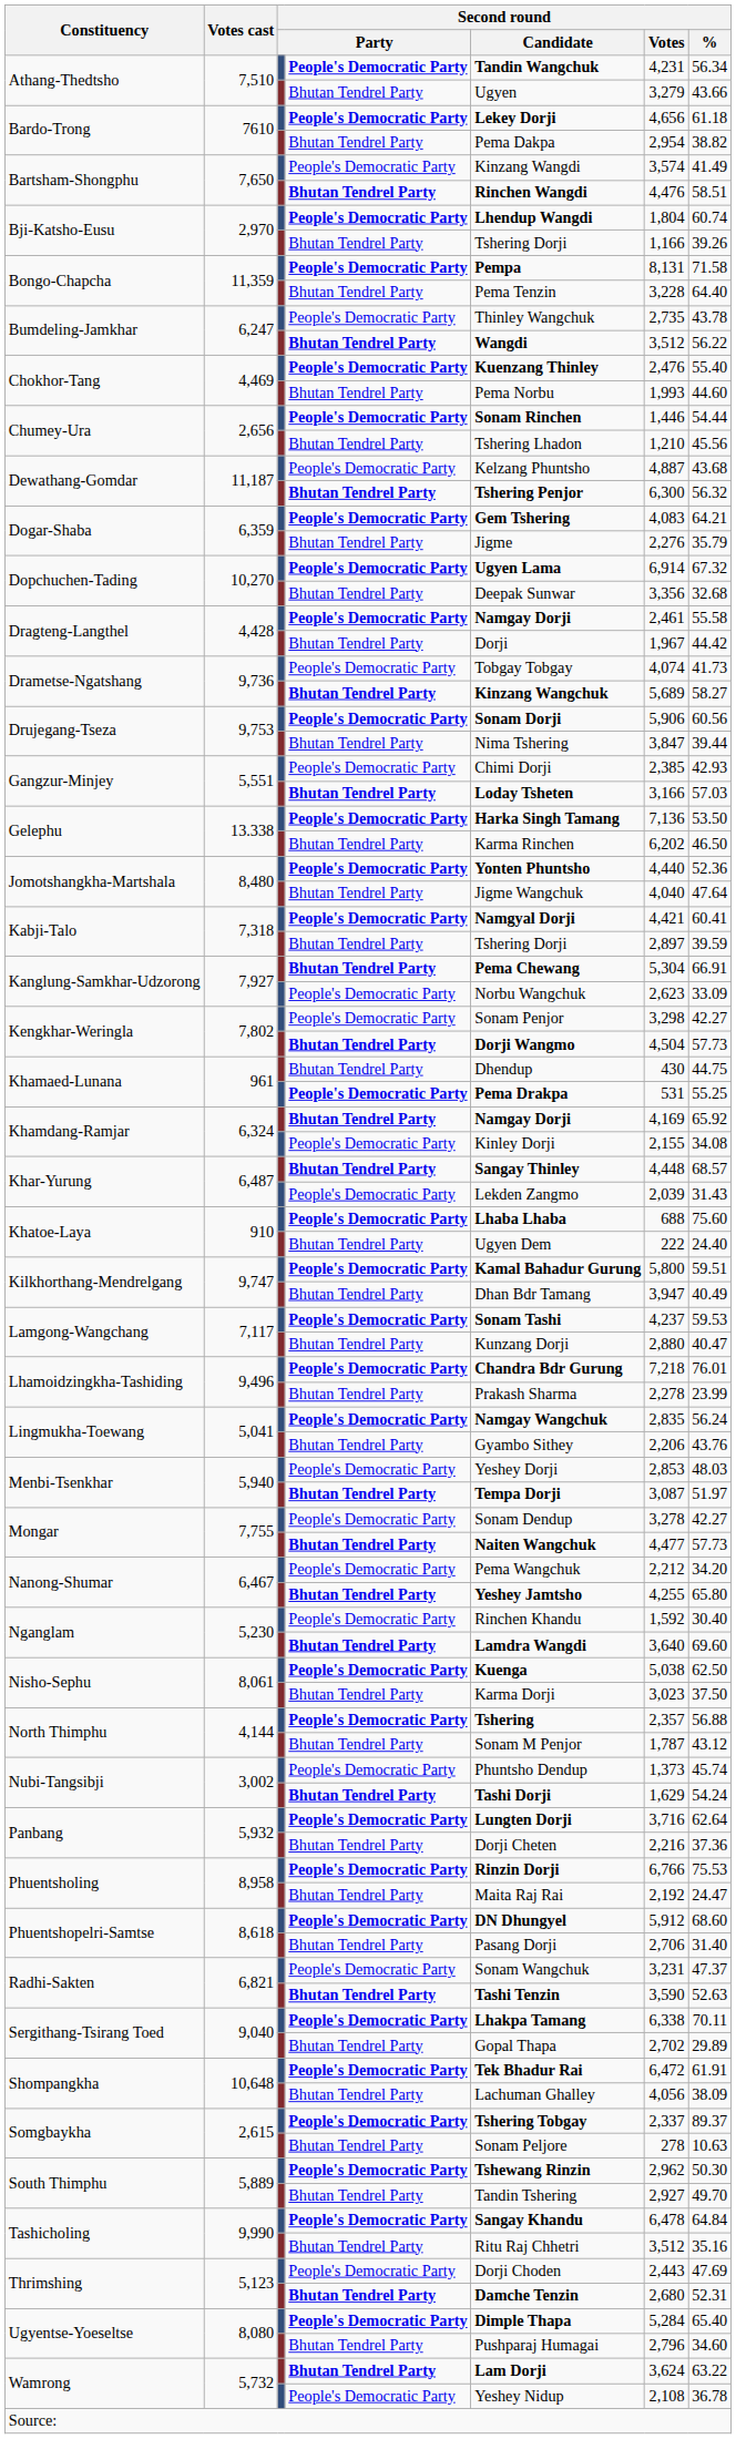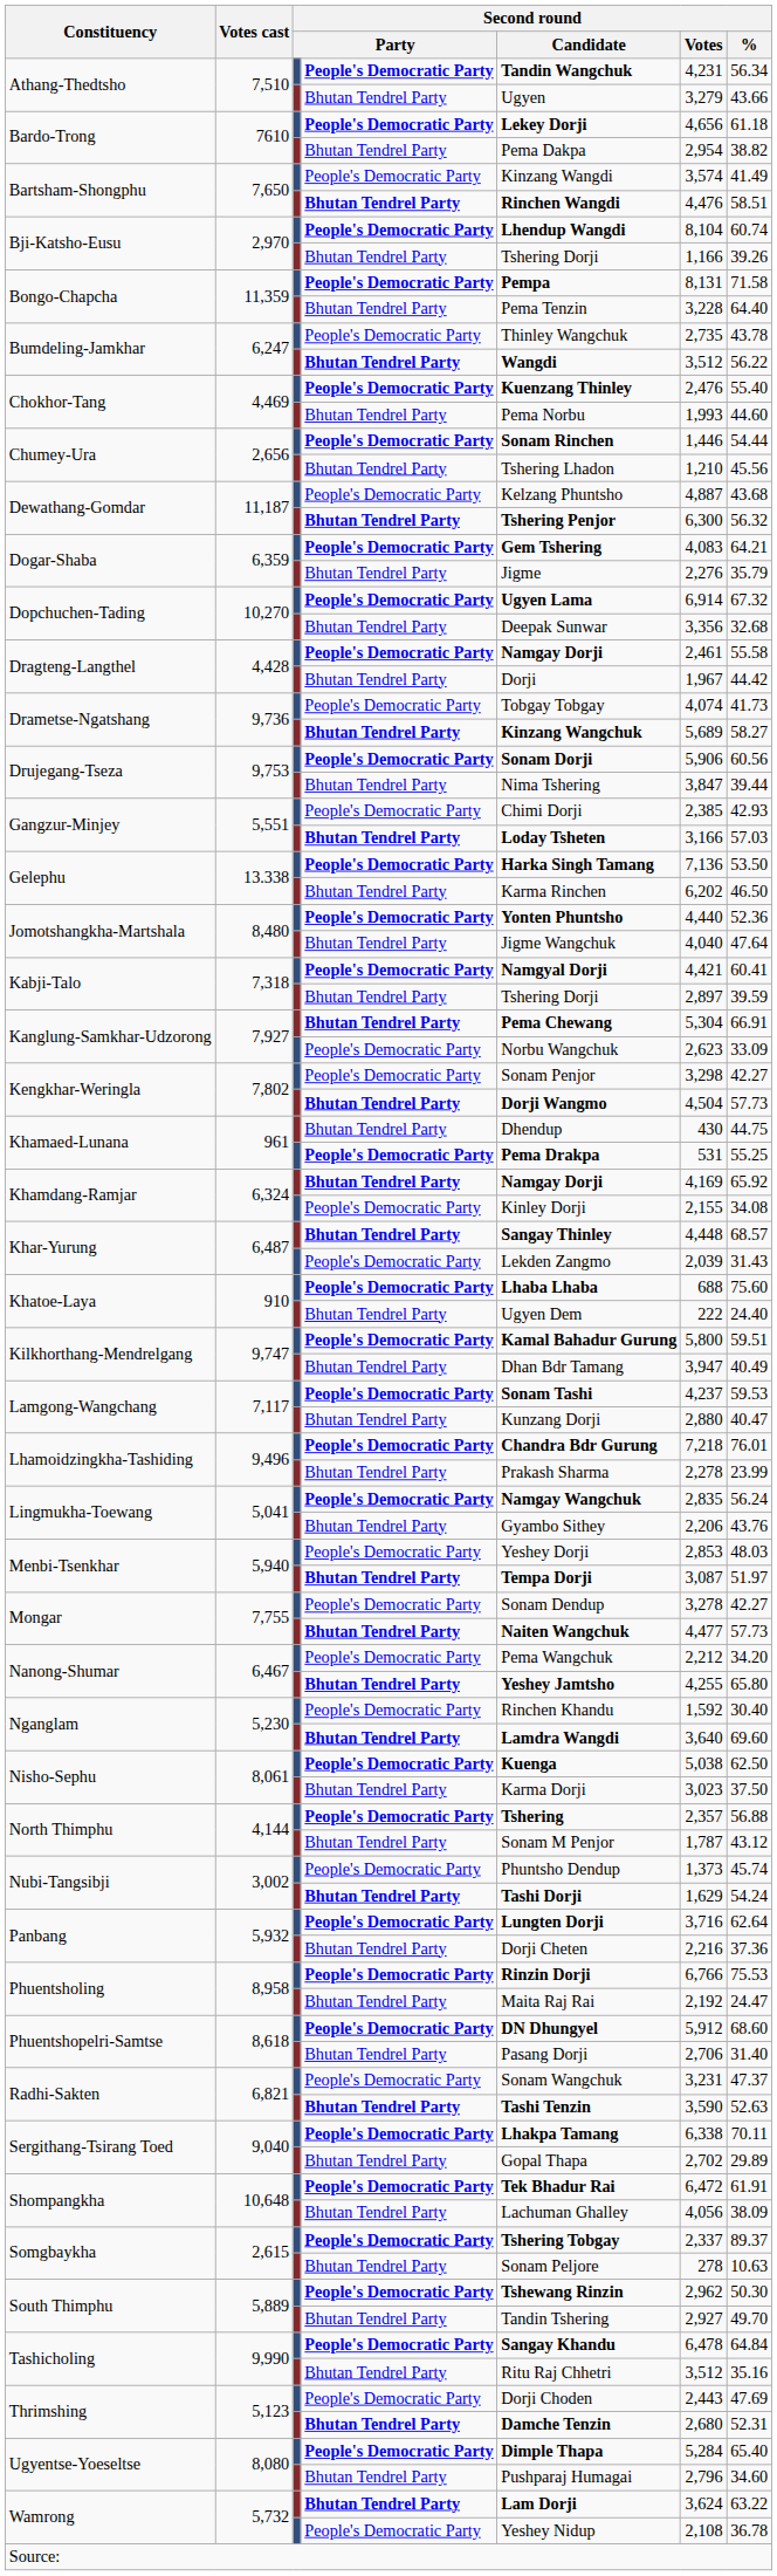Bji-Katsho-Eusu / People's Democratic Party | Second round / Votes: 1,804 -> 8,104
